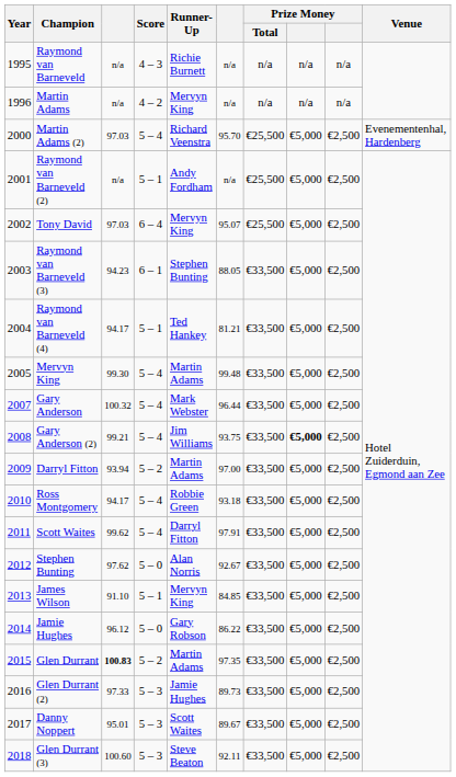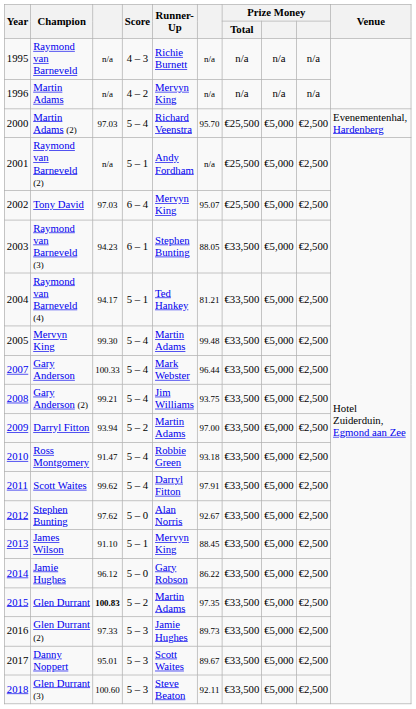Gary Anderson | column 3: 100.32 -> 100.33
Gary Anderson (2) | column 8: bold -> normal
Ross Montgomery | column 3: 94.17 -> 91.47
James Wilson | column 6: 84.85 -> 88.45
